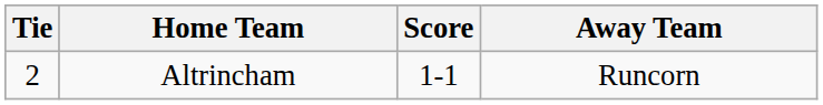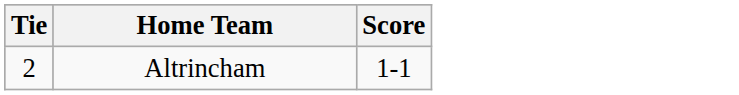- column: Away Team | Runcorn
